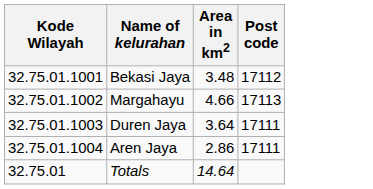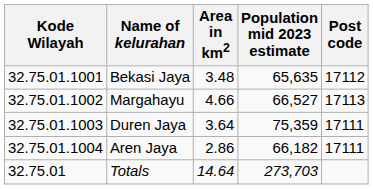+ column: Population mid 2023 estimate | 65,635 | 66,527 | 75,359 | 66,182 | 273,703
